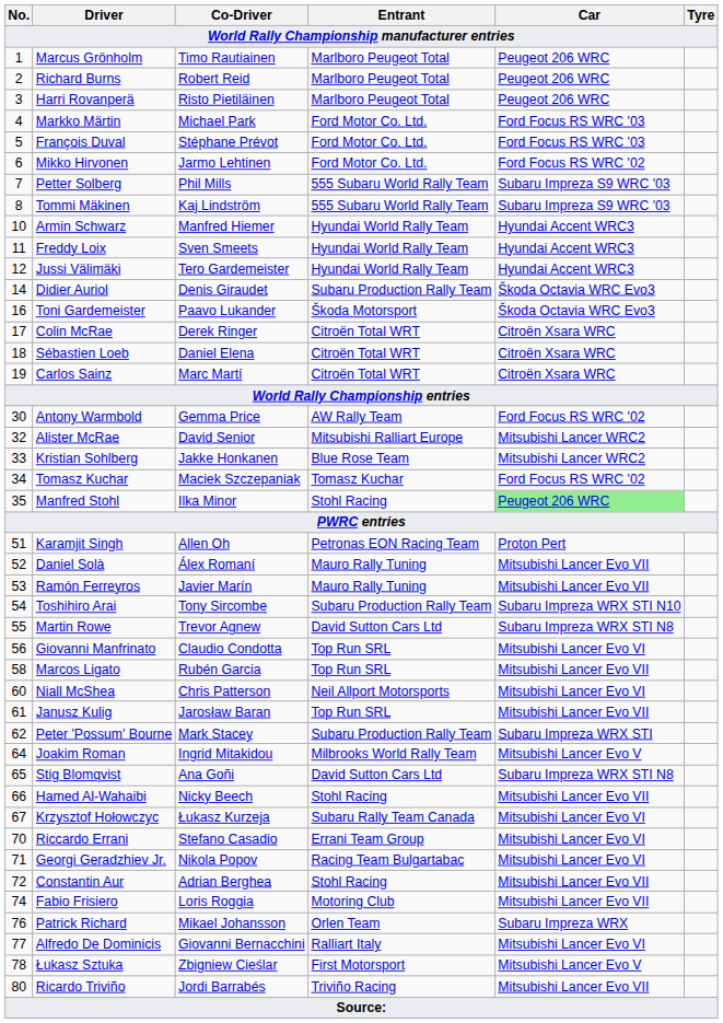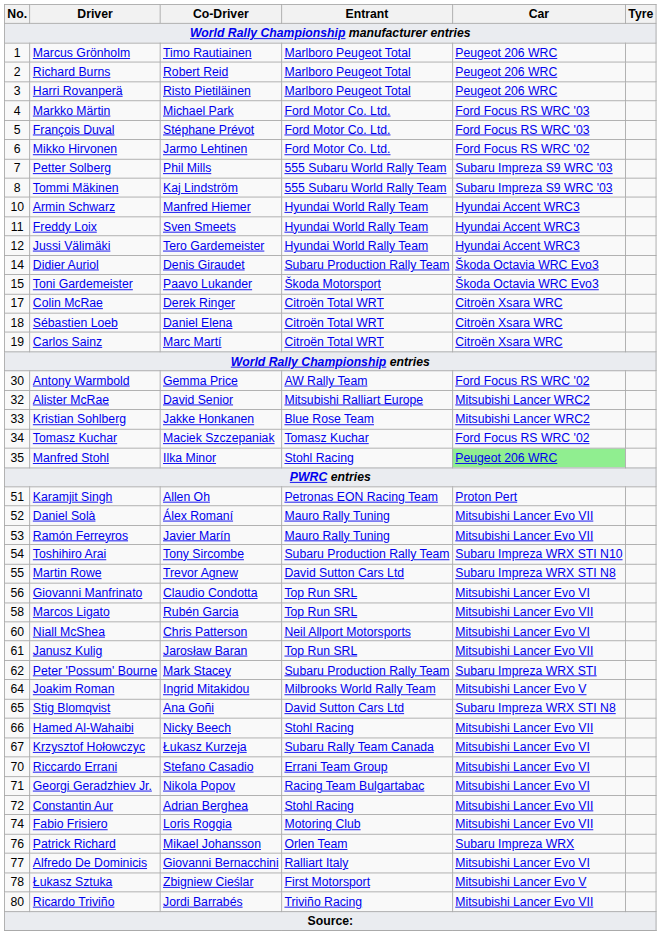Toni Gardemeister | No.: 16 -> 15
